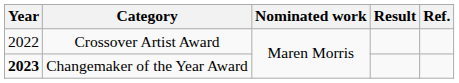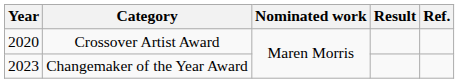Crossover Artist Award | Year: 2022 -> 2020
Changemaker of the Year Award | Year: bold -> normal
